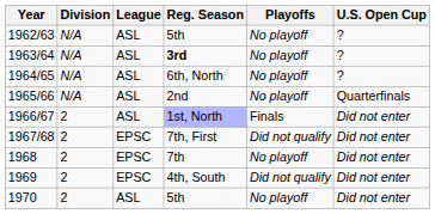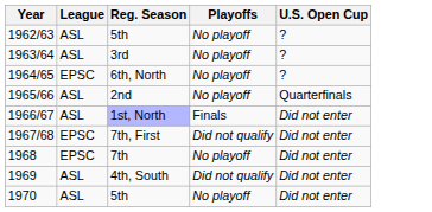- column: Division | N/A | N/A | N/A | N/A | 2 | 2 | 2 | 2 | 2
1963/64 | Reg. Season: bold -> normal
1964/65 | League: ASL -> EPSC
1969 | League: EPSC -> ASL
